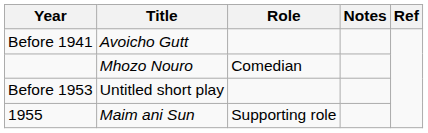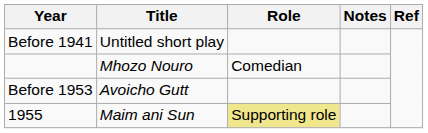Before 1941 | Title: Avoicho Gutt -> Untitled short play
Before 1953 | Title: Untitled short play -> Avoicho Gutt
1955 | Role: no background -> khaki background
